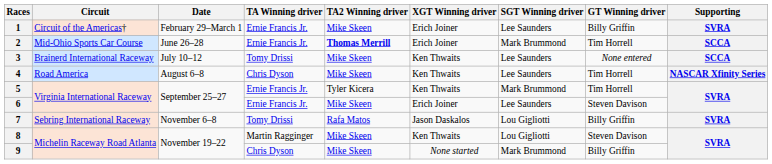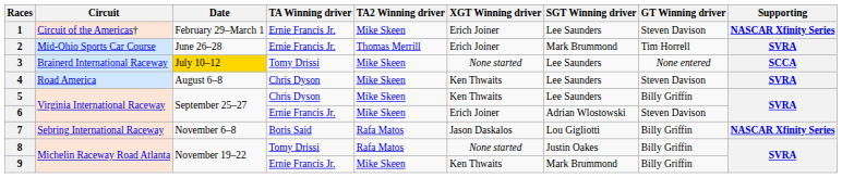1 | GT Winning driver: Billy Griffin -> Steven Davison
1 | Supporting: SVRA -> NASCAR Xfinity Series
2 | TA2 Winning driver: bold -> normal
2 | Supporting: SCCA -> SVRA
3 | Date: no background -> gold background
3 | XGT Winning driver: Ken Thwaits -> None started
4 | GT Winning driver: Tim Horrell -> Steven Davison
4 | Supporting: NASCAR Xfinity Series -> SVRA
5 | TA Winning driver: Ernie Francis Jr. -> Chris Dyson
5 | TA2 Winning driver: Tyler Kicera -> Mike Skeen
5 | SGT Winning driver: Mark Brummond -> Lee Saunders
5 | GT Winning driver: Tim Horrell -> Billy Griffin
6 | SGT Winning driver: Lee Saunders -> Adrian Wlostowski
7 | TA Winning driver: Tomy Drissi -> Boris Said
7 | Supporting: SVRA -> NASCAR Xfinity Series
8 | TA Winning driver: Martin Ragginger -> Tomy Drissi
8 | TA2 Winning driver: Mike Skeen -> Rafa Matos
8 | XGT Winning driver: Ken Thwaits -> None started
8 | SGT Winning driver: Lou Gigliotti -> Justin Oakes
8 | GT Winning driver: Steven Davison -> Billy Griffin
9 | TA Winning driver: Chris Dyson -> Ernie Francis Jr.
9 | XGT Winning driver: None started -> Ken Thwaits
